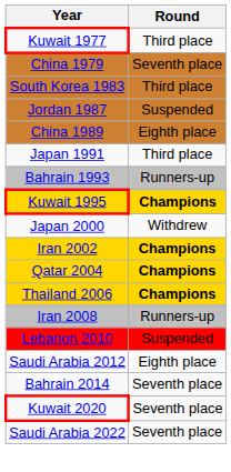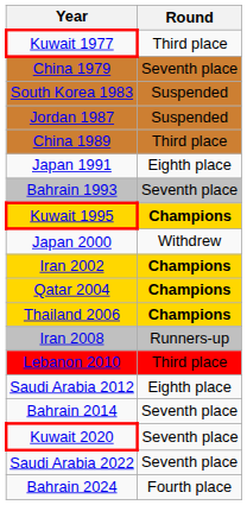South Korea 1983 | Round: Third place -> Suspended
China 1989 | Round: Eighth place -> Third place
Japan 1991 | Round: Third place -> Eighth place
Bahrain 1993 | Round: Runners-up -> Seventh place
Lebanon 2010 | Round: Suspended -> Third place
+ row: Bahrain 2024 | Fourth place
